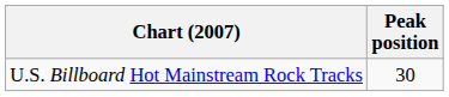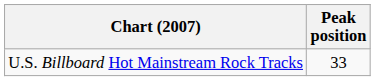U.S. Billboard Hot Mainstream Rock Tracks | Peak position: 30 -> 33
